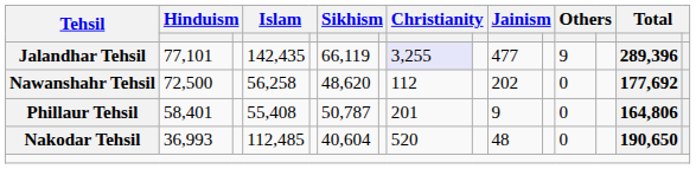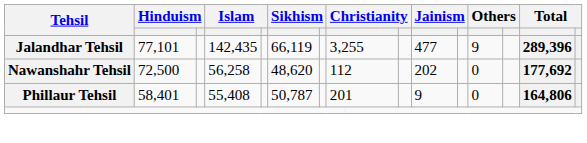Jalandhar Tehsil | column 8: lavender background -> no background
- row: Nakodar Tehsil | 36,993 | 112,485 | 40,604 | 520 | 48 | 0 | 190,650
